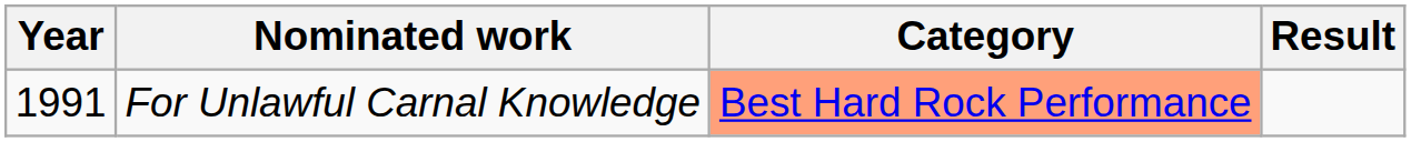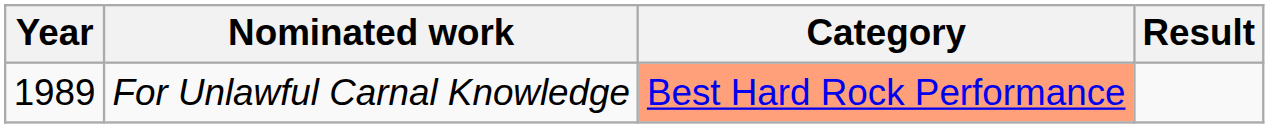For Unlawful Carnal Knowledge | Year: 1991 -> 1989
